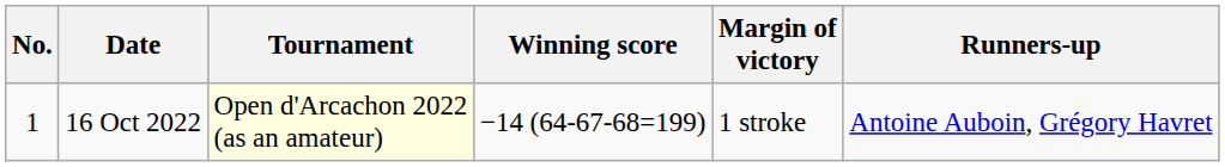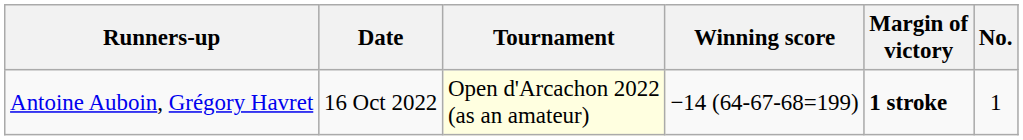columns swapped: No. <-> Runners-up
16 Oct 2022 | Margin of victory: normal -> bold
